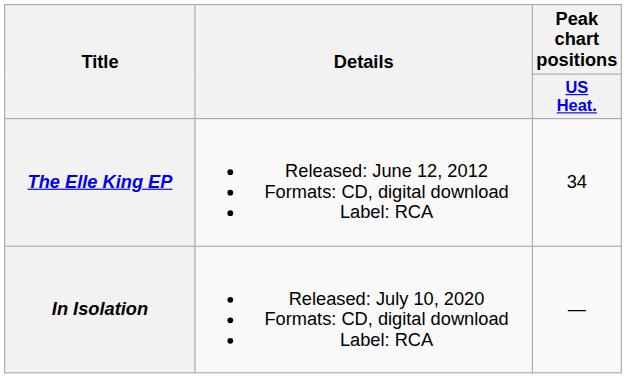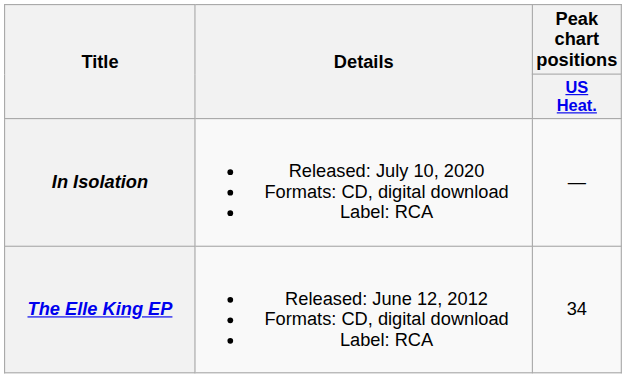rows swapped: The Elle King EP <-> In Isolation
